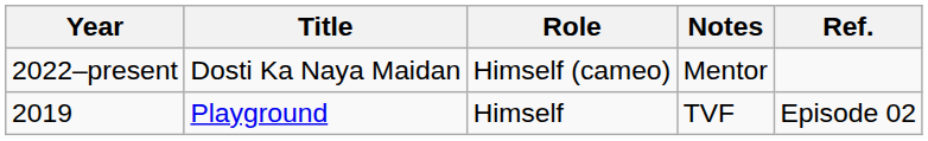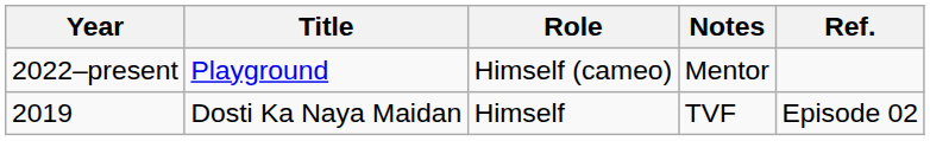2022–present | Title: Dosti Ka Naya Maidan -> Playground
2019 | Title: Playground -> Dosti Ka Naya Maidan
